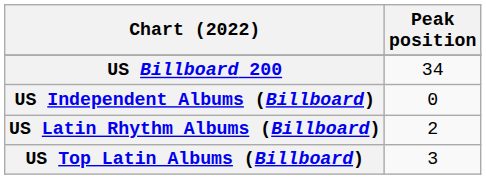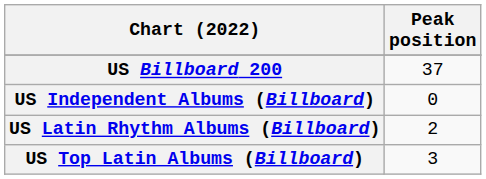US Billboard 200 | Peak position: 34 -> 37
